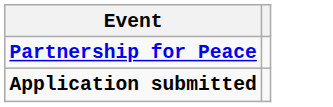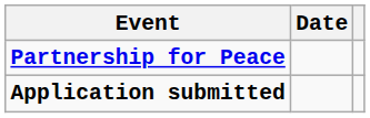+ column: Date
